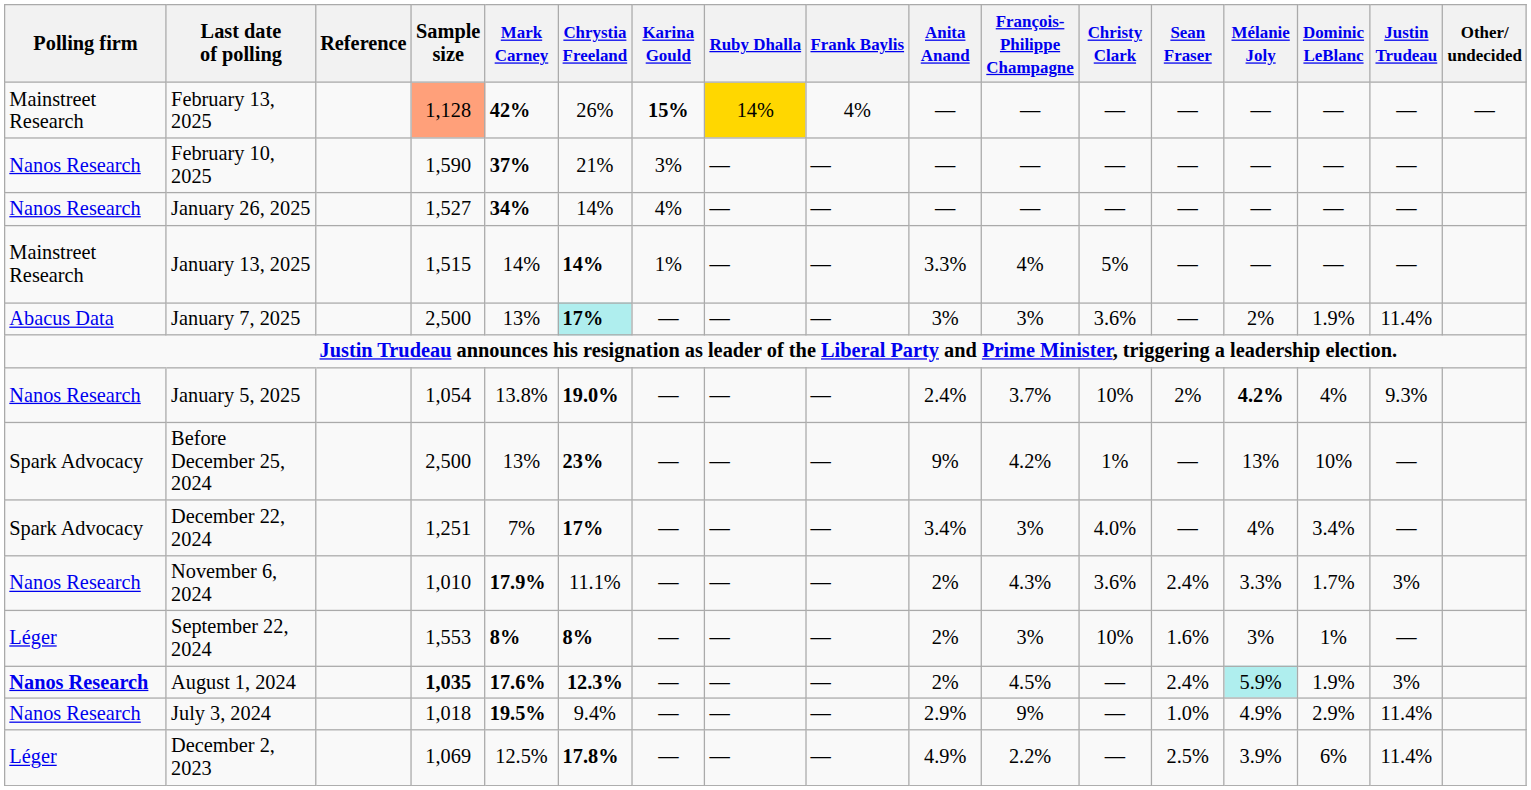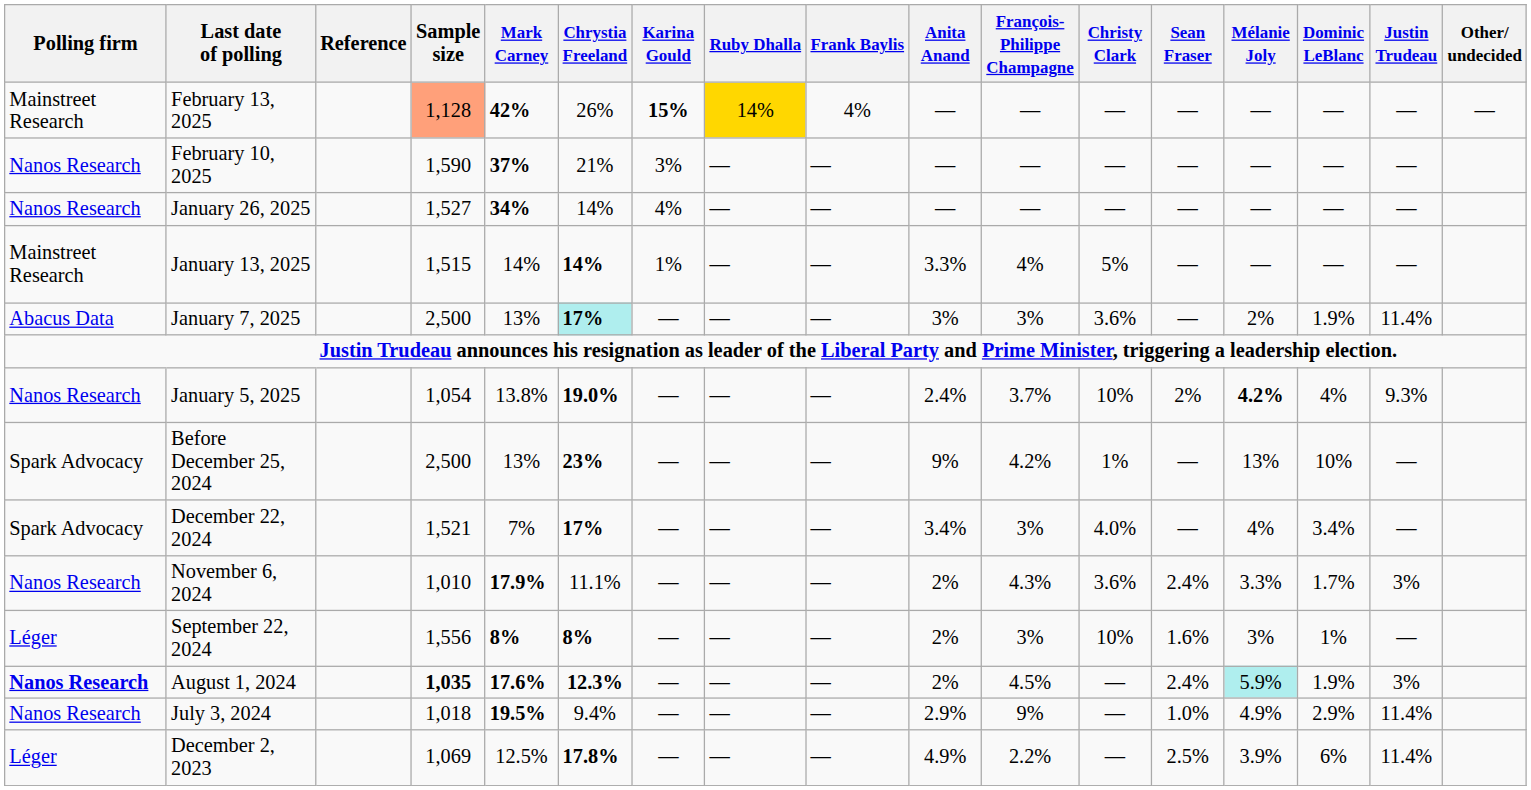December 22, 2024 | Sample size: 1,251 -> 1,521
September 22, 2024 | Sample size: 1,553 -> 1,556
